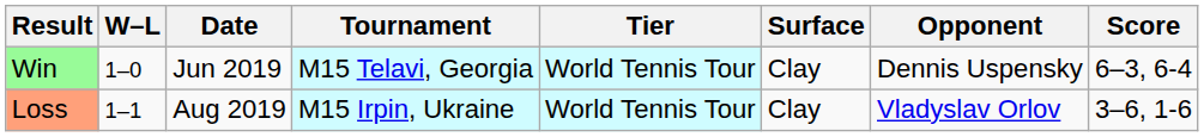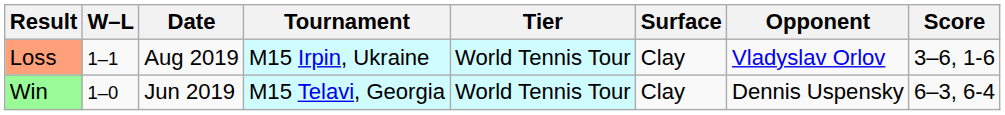rows swapped: Win <-> Loss
